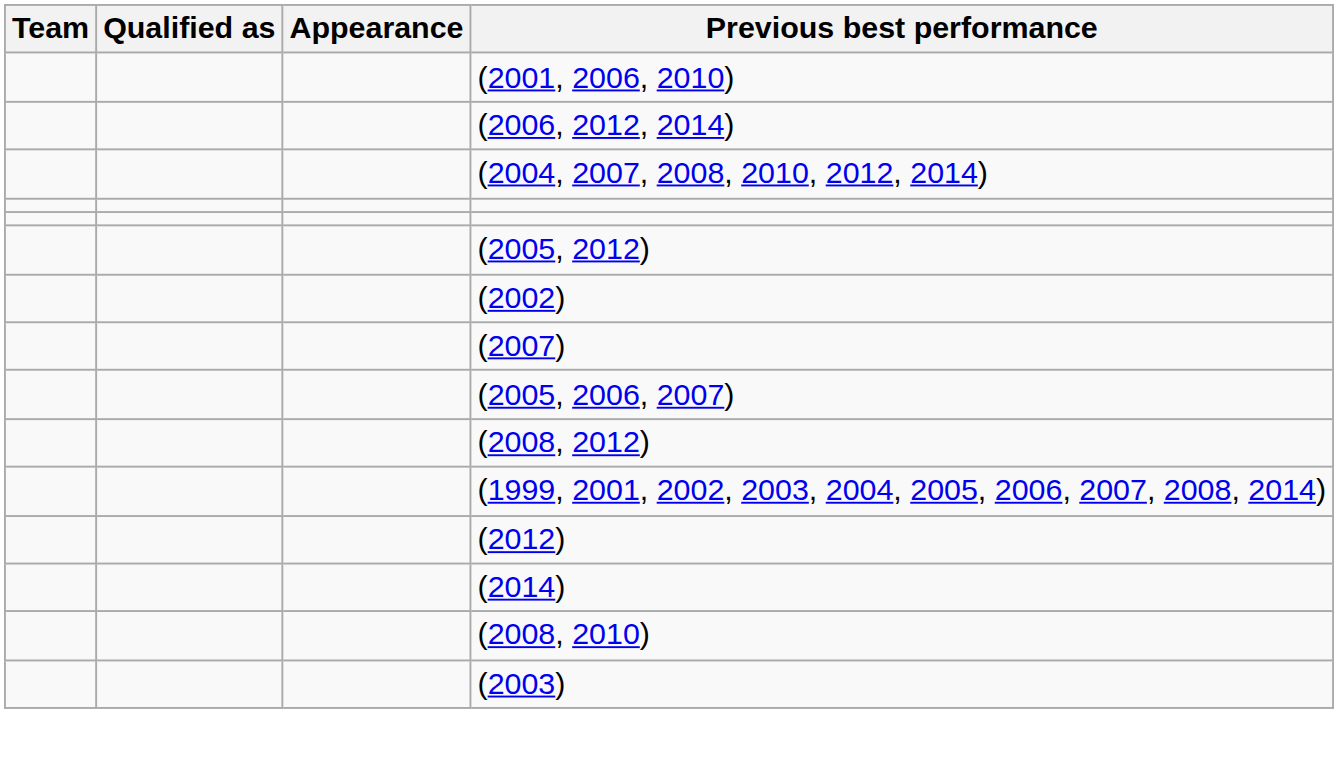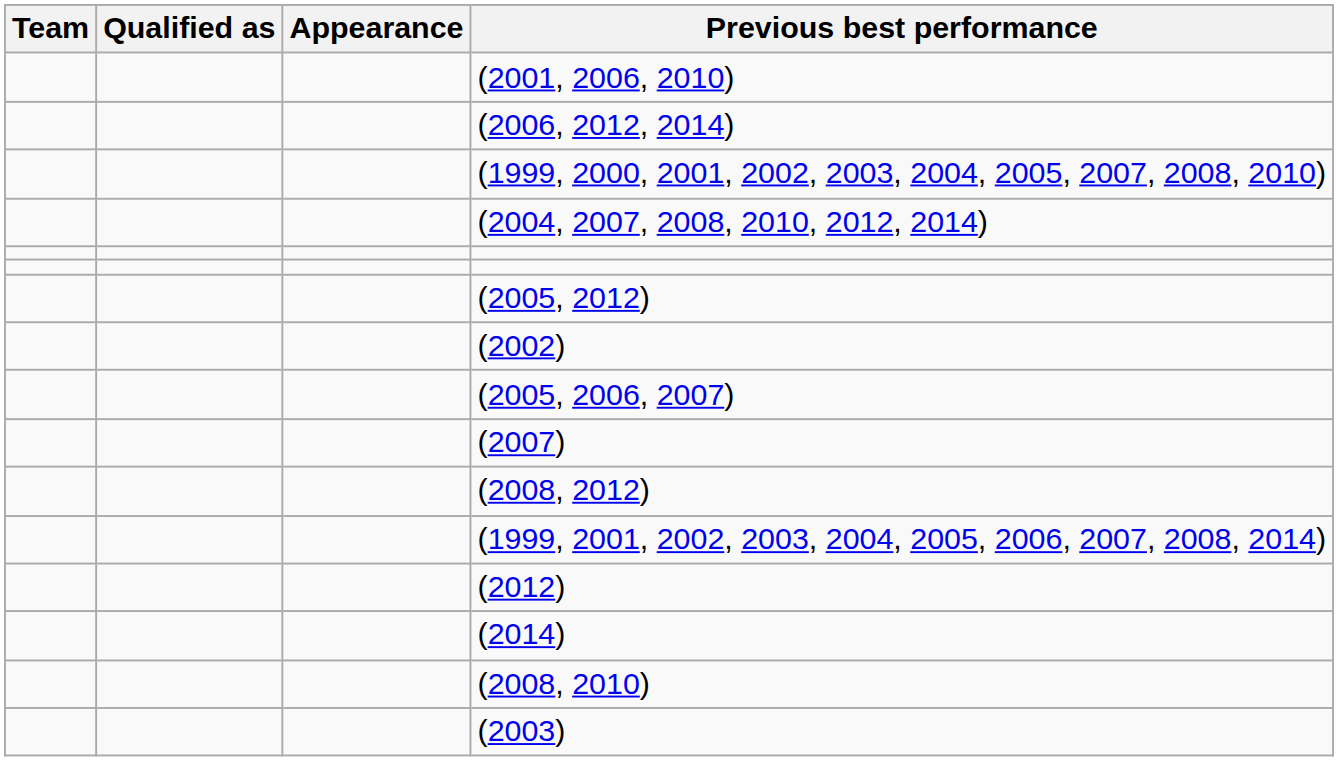+ row: (1999, 2000, 2001, 2002, 2003, 2004, 2005, 2007, 2008, 2010)
rows swapped: (2005, 2006, 2007) <-> (2007)
